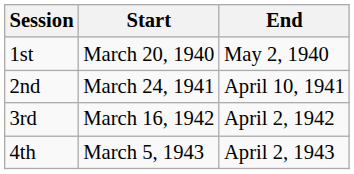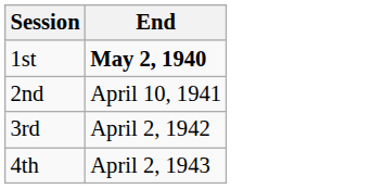- column: Start | March 20, 1940 | March 24, 1941 | March 16, 1942 | March 5, 1943
1st | End: normal -> bold
